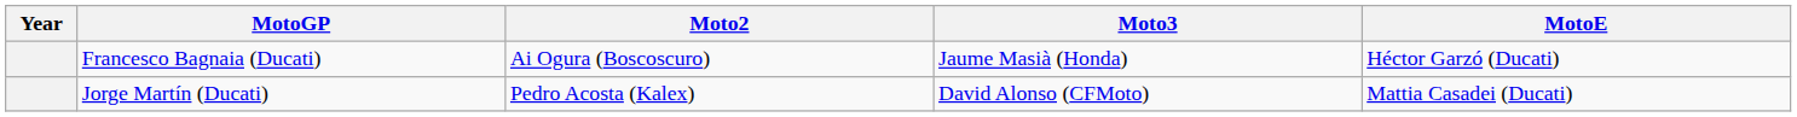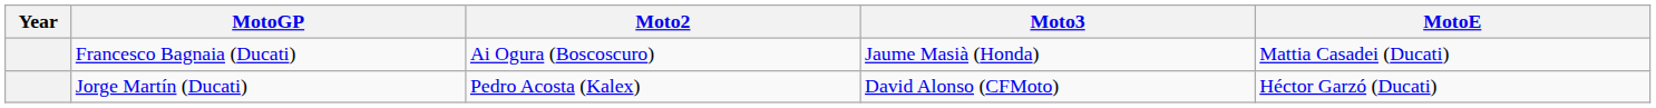Francesco Bagnaia (Ducati) | MotoE: Héctor Garzó (Ducati) -> Mattia Casadei (Ducati)
Jorge Martín (Ducati) | MotoE: Mattia Casadei (Ducati) -> Héctor Garzó (Ducati)
